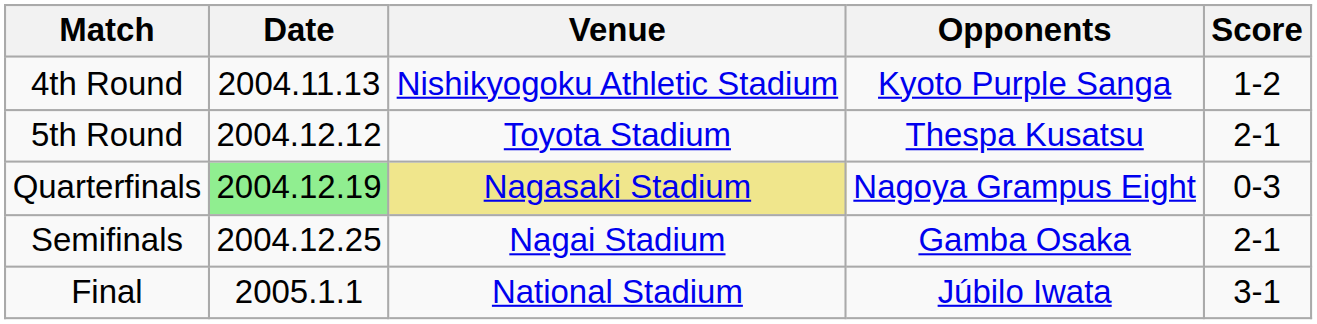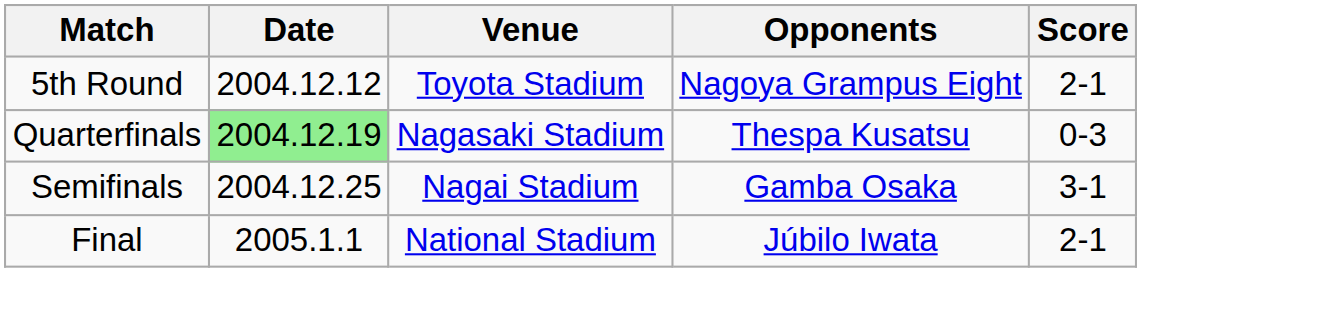- row: 4th Round | 2004.11.13 | Nishikyogoku Athletic Stadium | Kyoto Purple Sanga | 1-2
5th Round | Opponents: Thespa Kusatsu -> Nagoya Grampus Eight
Quarterfinals | Venue: khaki background -> no background
Quarterfinals | Opponents: Nagoya Grampus Eight -> Thespa Kusatsu
Semifinals | Score: 2-1 -> 3-1
Final | Score: 3-1 -> 2-1
